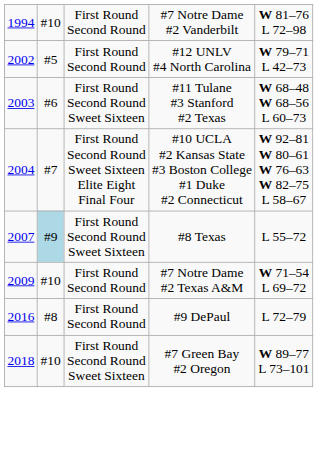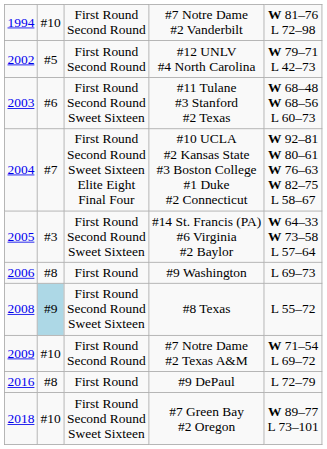+ row: 2005 | #3 | First Round Second Round Sweet Sixteen | #14 St. Francis (PA) #6 Virginia #2 Baylor | W 64–33 W 73–58 L 57–64
+ row: 2006 | #8 | First Round | #9 Washington | L 69–73
#8 Texas | column 1: 2007 -> 2008
#9 DePaul | column 3: First Round Second Round -> First Round
